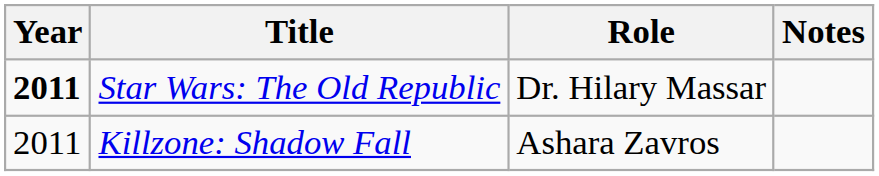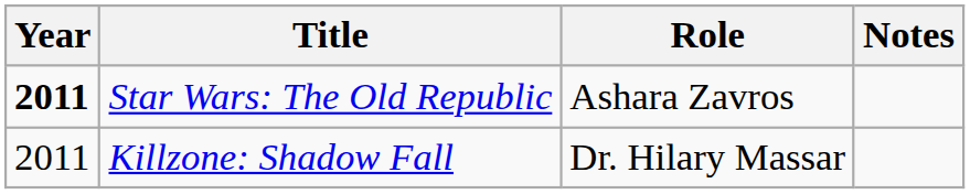Star Wars: The Old Republic | Role: Dr. Hilary Massar -> Ashara Zavros
Killzone: Shadow Fall | Role: Ashara Zavros -> Dr. Hilary Massar
